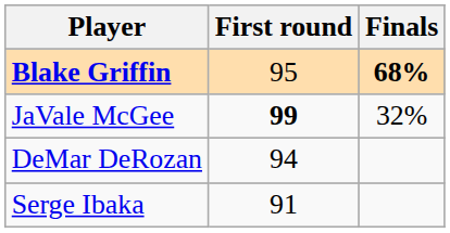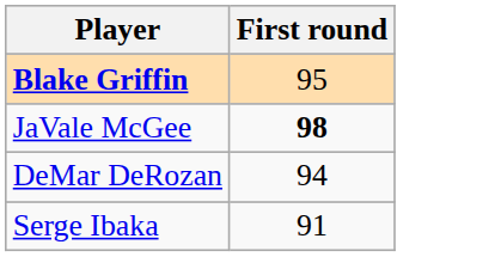- column: Finals | 68% | 32%
JaVale McGee | First round: 99 -> 98
